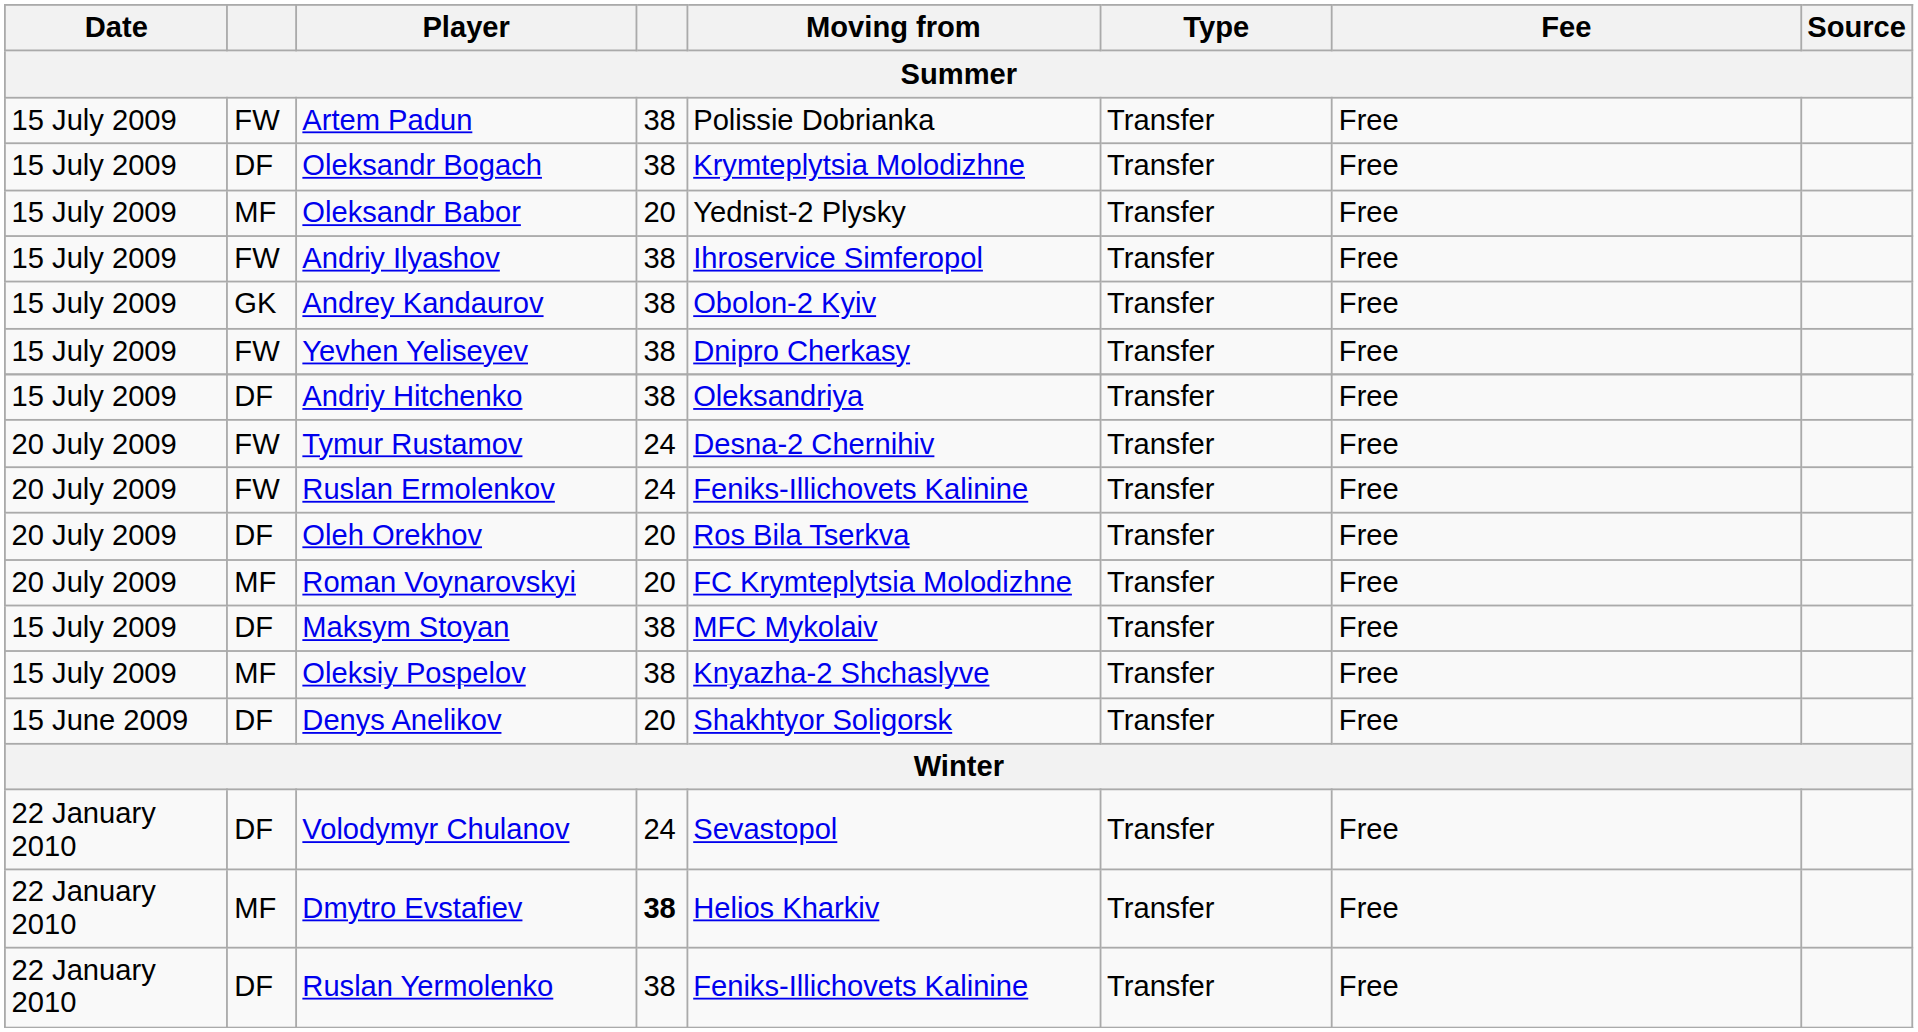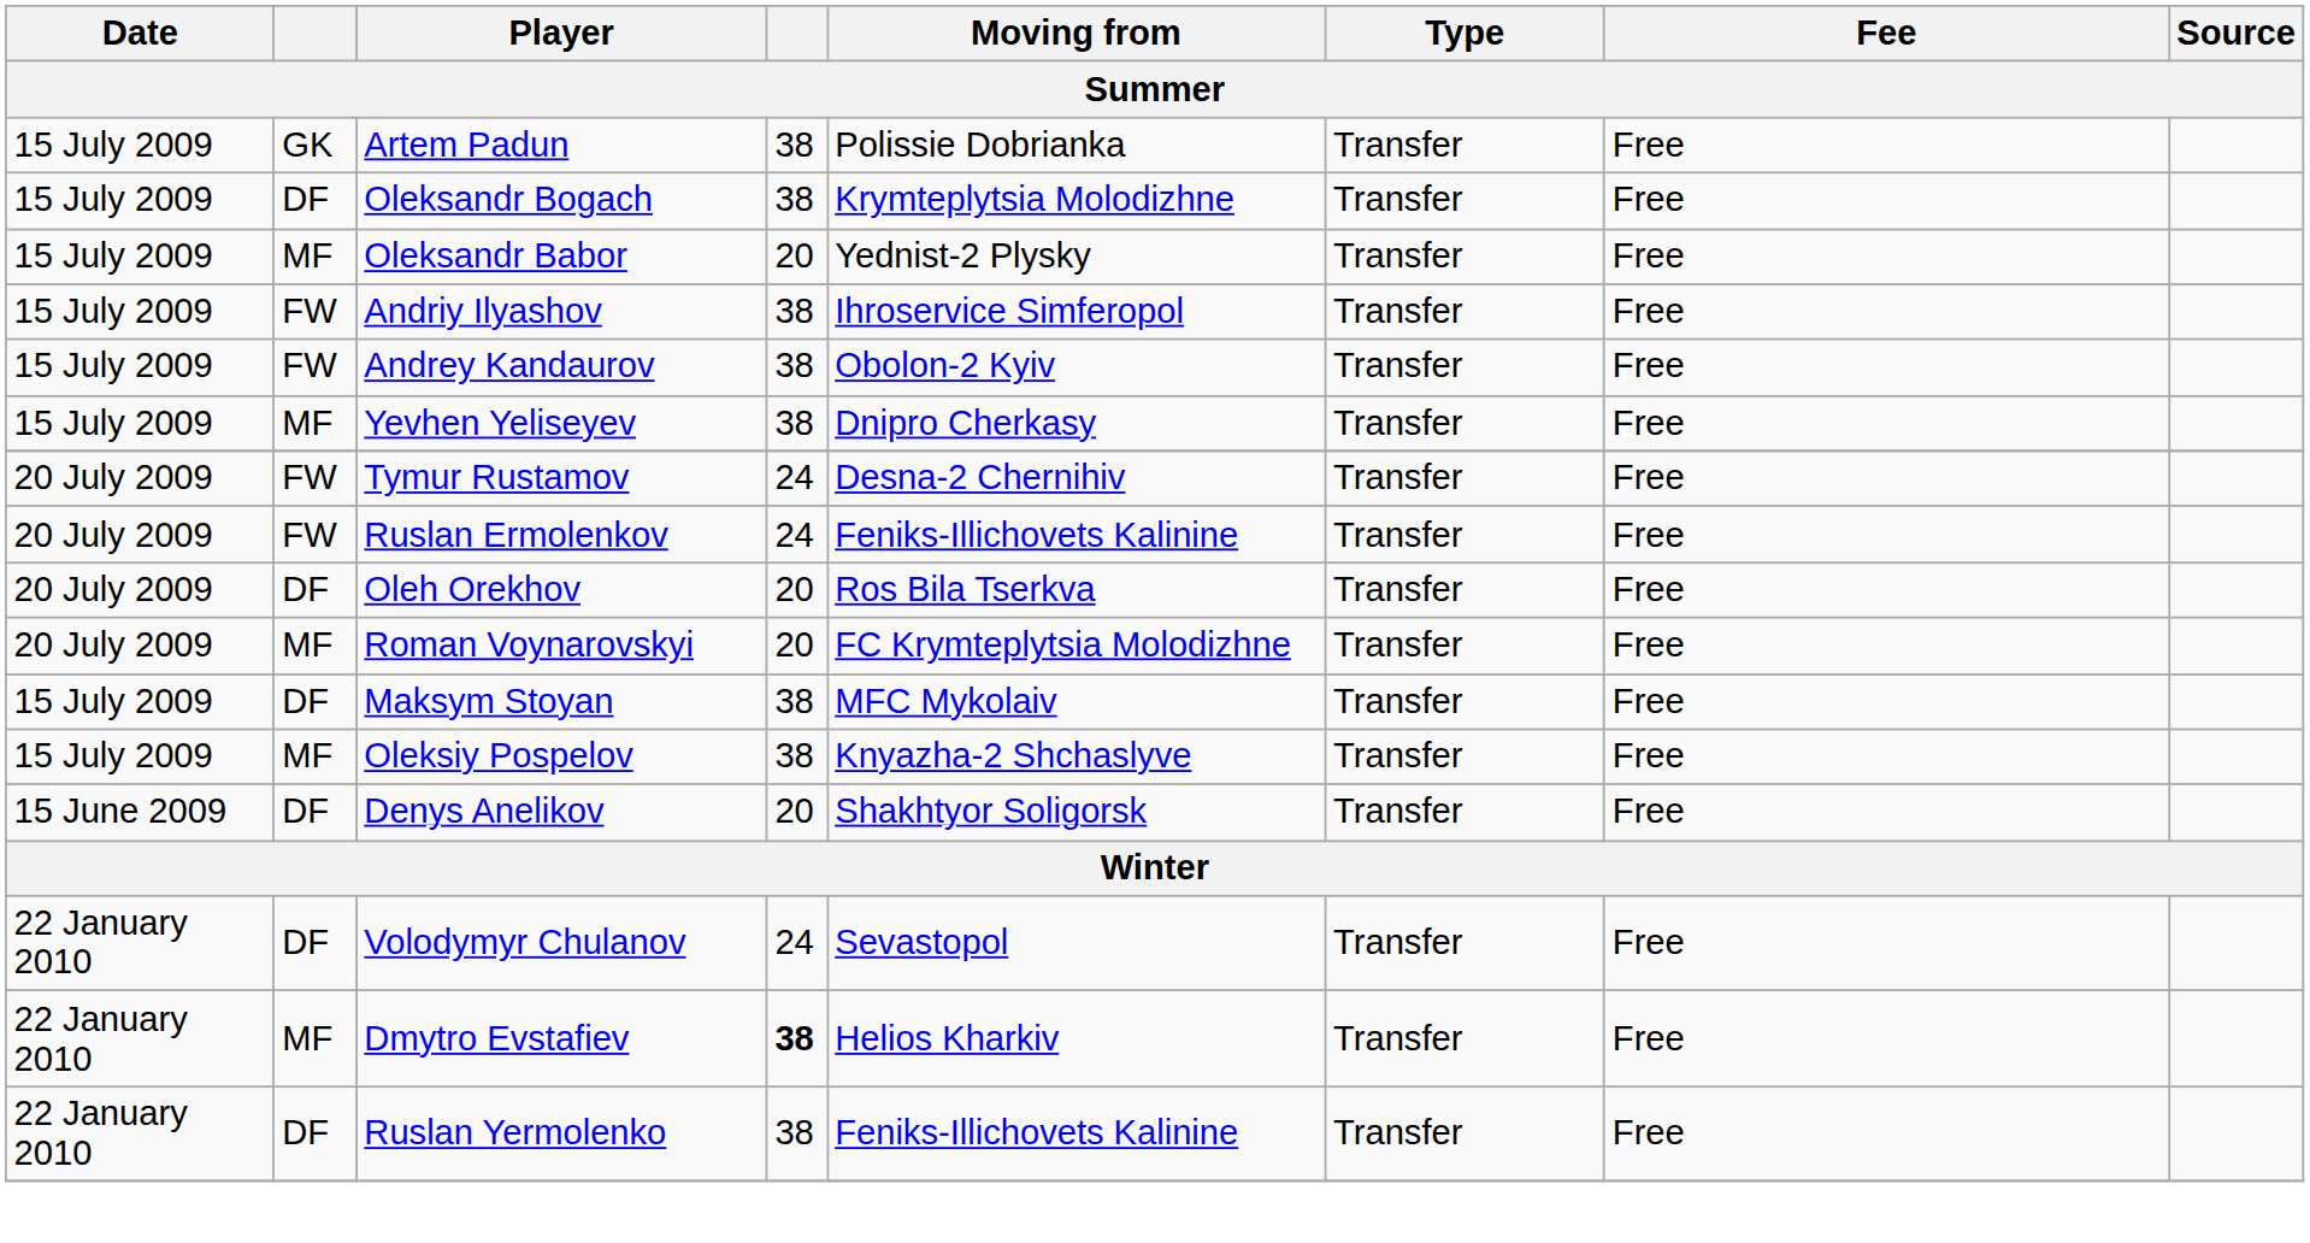Artem Padun | column 2: FW -> GK
Andrey Kandaurov | column 2: GK -> FW
Yevhen Yeliseyev | column 2: FW -> MF
- row: 15 July 2009 | DF | Andriy Hitchenko | 38 | Oleksandriya | Transfer | Free
